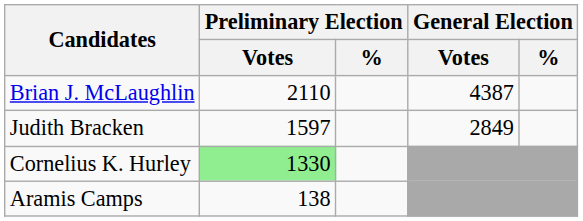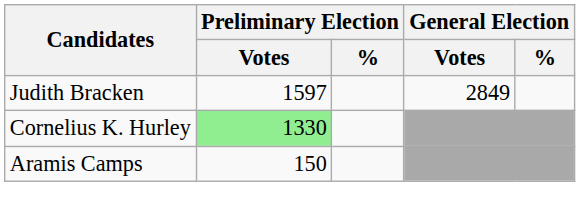- row: Brian J. McLaughlin | 2110 | 4387
Aramis Camps | Preliminary Election / Votes: 138 -> 150
